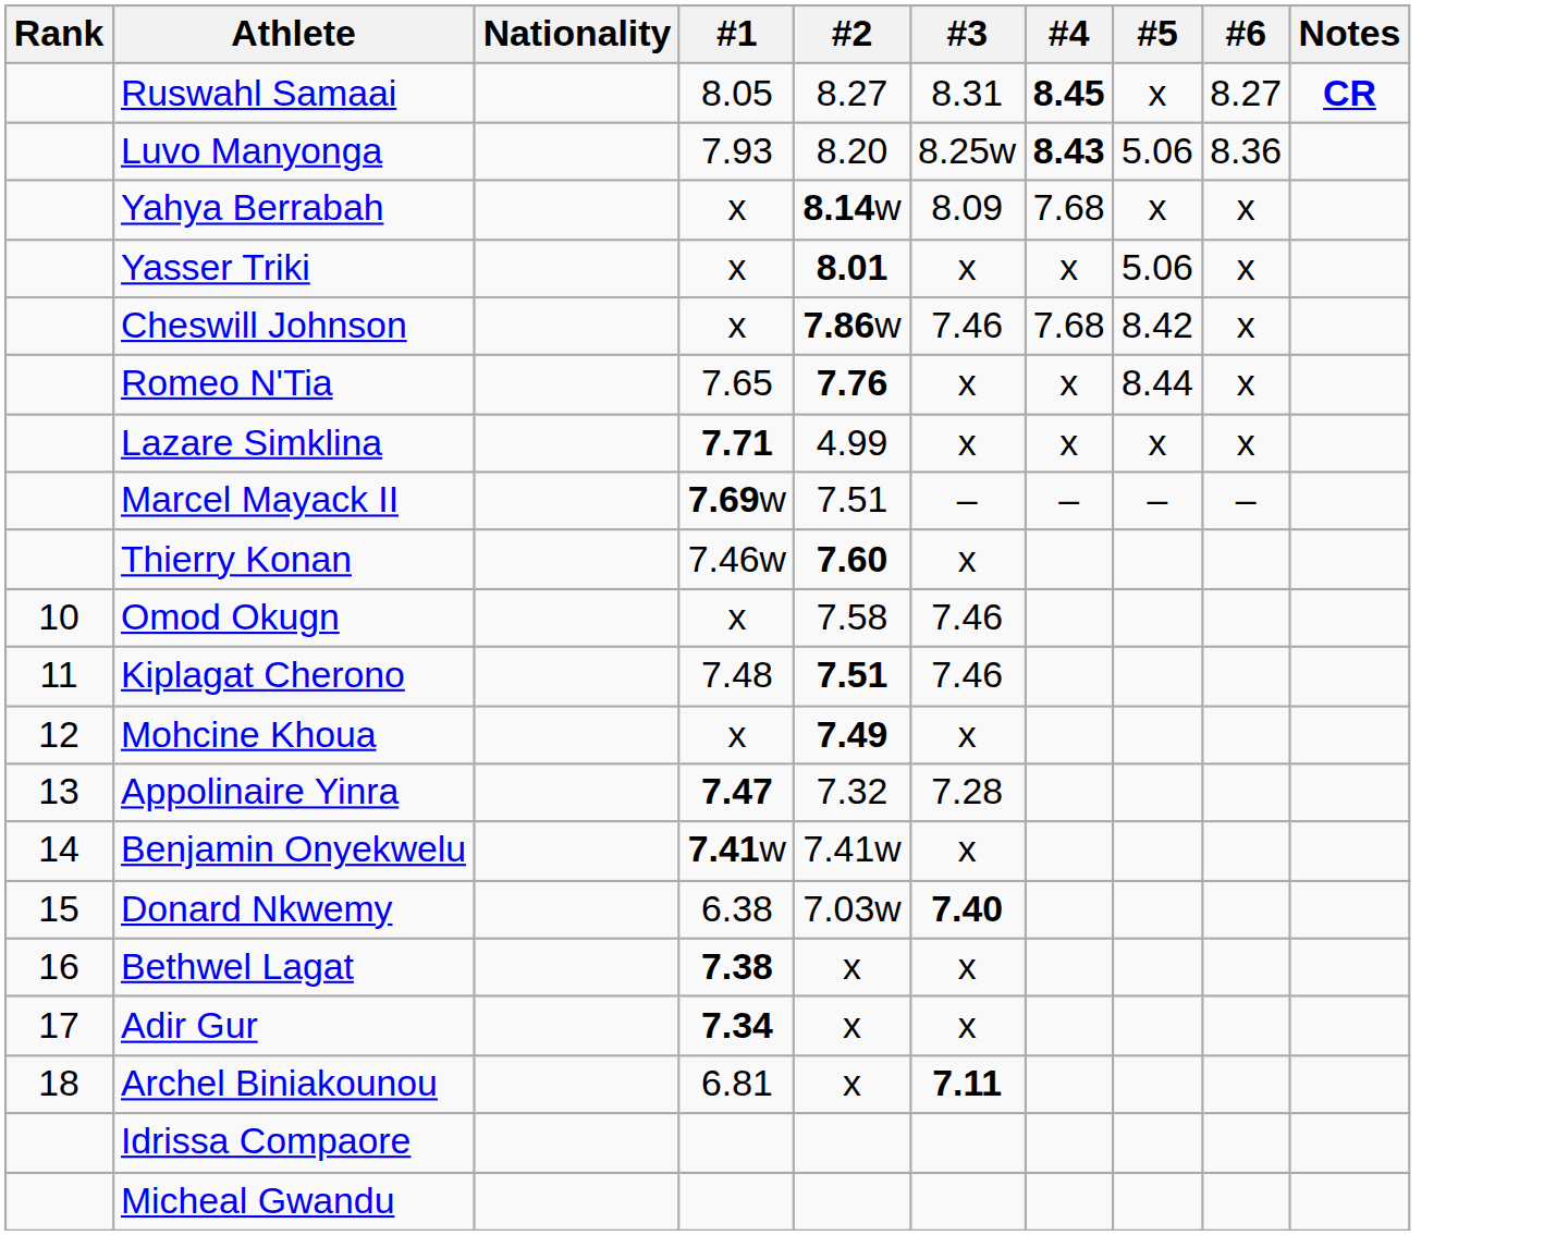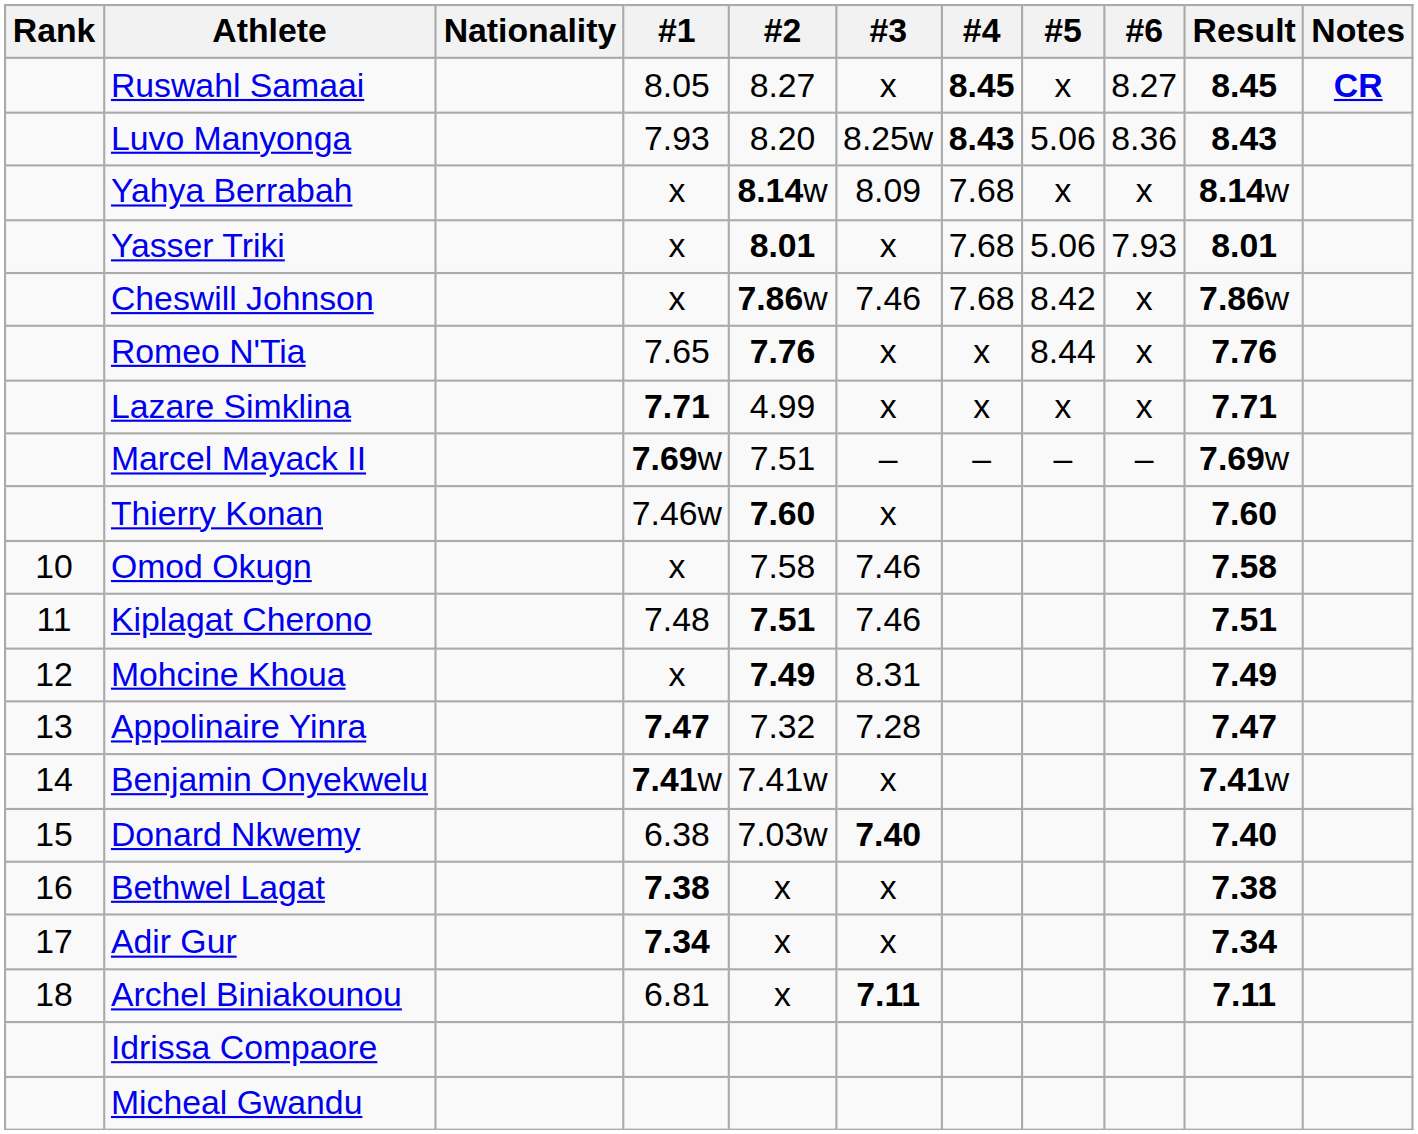+ column: Result | 8.45 | 8.43 | 8.14w | 8.01 | 7.86w | 7.76 | 7.71 | 7.69w | 7.60 | 7.58 | 7.51 | 7.49 | 7.47 | 7.41w | 7.40 | 7.38 | 7.34 | 7.11
Ruswahl Samaai | #3: 8.31 -> x
Yasser Triki | #4: x -> 7.68
Yasser Triki | #6: x -> 7.93
Mohcine Khoua | #3: x -> 8.31
